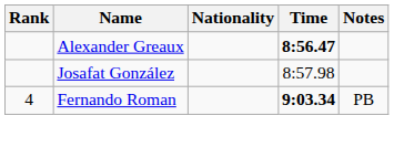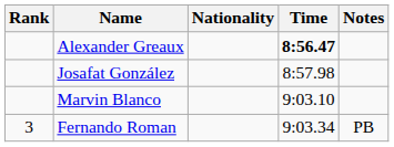+ row: Marvin Blanco | 9:03.10
Fernando Roman | Rank: 4 -> 3
Fernando Roman | Time: bold -> normal
